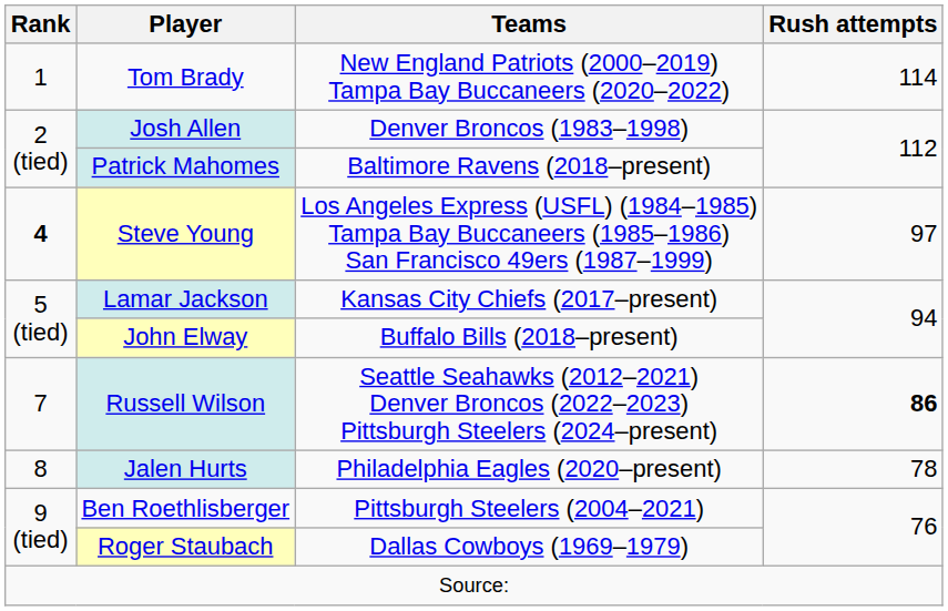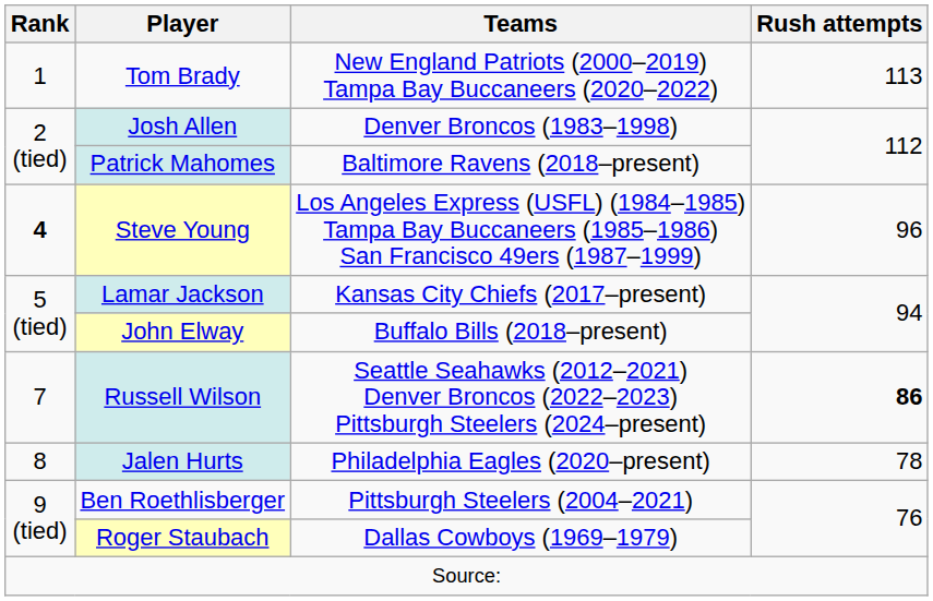Tom Brady | Rush attempts: 114 -> 113
Steve Young | Rush attempts: 97 -> 96
